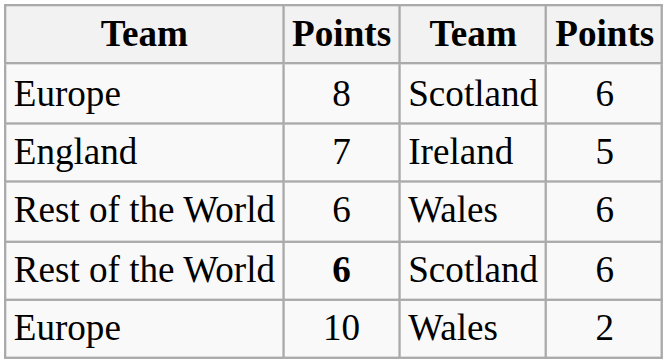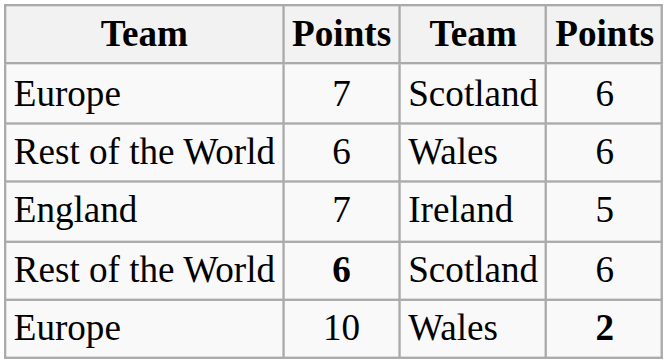Europe / Scotland | column 2: 8 -> 7
rows swapped: Rest of the World / Wales <-> England
Europe / Wales | column 4: normal -> bold
